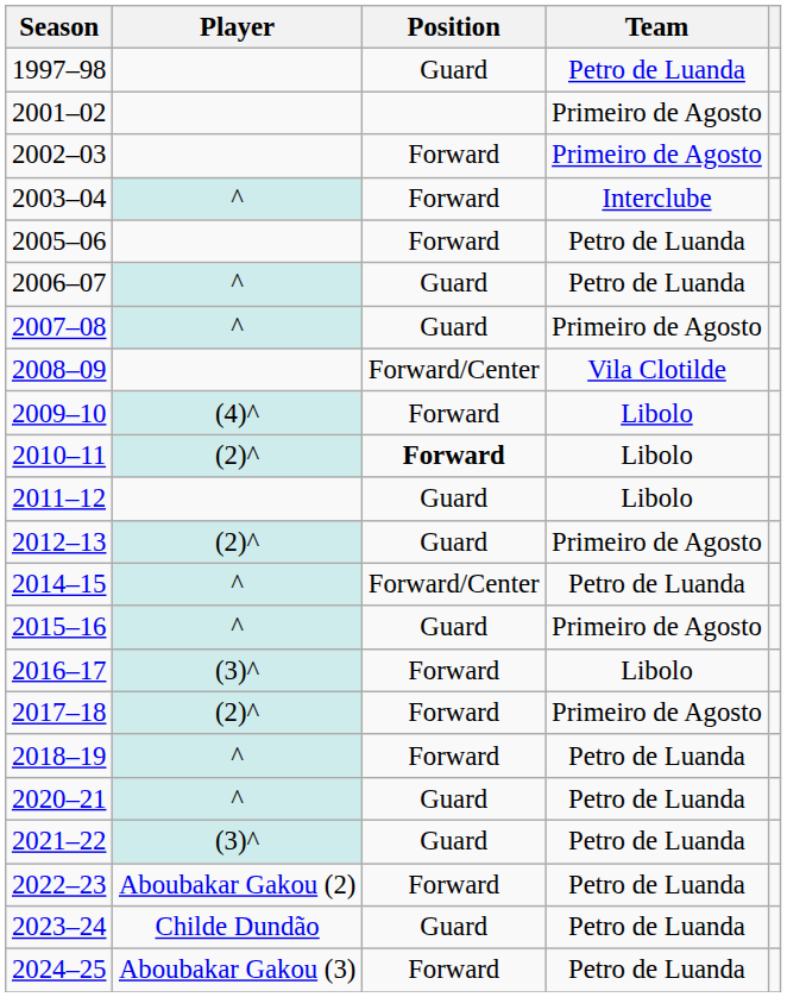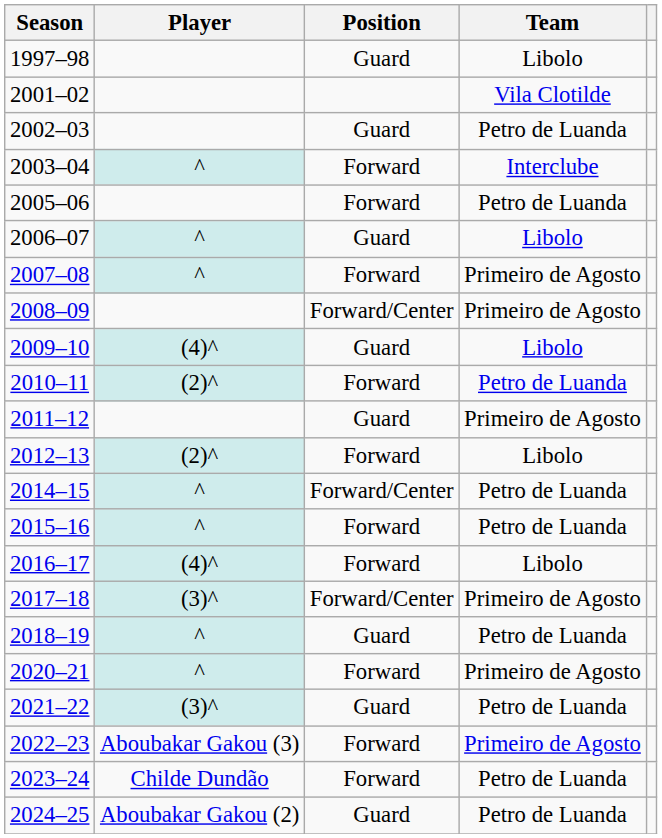1997–98 | Team: Petro de Luanda -> Libolo
2001–02 | Team: Primeiro de Agosto -> Vila Clotilde
2002–03 | Position: Forward -> Guard
2002–03 | Team: Primeiro de Agosto -> Petro de Luanda
2006–07 | Team: Petro de Luanda -> Libolo
2007–08 | Position: Guard -> Forward
2008–09 | Team: Vila Clotilde -> Primeiro de Agosto
2009–10 | Position: Forward -> Guard
2010–11 | Position: bold -> normal
2010–11 | Team: Libolo -> Petro de Luanda
2011–12 | Team: Libolo -> Primeiro de Agosto
2012–13 | Position: Guard -> Forward
2012–13 | Team: Primeiro de Agosto -> Libolo
2015–16 | Position: Guard -> Forward
2015–16 | Team: Primeiro de Agosto -> Petro de Luanda
2016–17 | Player: (3)^ -> (4)^
2017–18 | Player: (2)^ -> (3)^
2017–18 | Position: Forward -> Forward/Center
2018–19 | Position: Forward -> Guard
2020–21 | Position: Guard -> Forward
2020–21 | Team: Petro de Luanda -> Primeiro de Agosto
2022–23 | Player: Aboubakar Gakou (2) -> Aboubakar Gakou (3)
2022–23 | Team: Petro de Luanda -> Primeiro de Agosto
2023–24 | Position: Guard -> Forward
2024–25 | Player: Aboubakar Gakou (3) -> Aboubakar Gakou (2)
2024–25 | Position: Forward -> Guard
